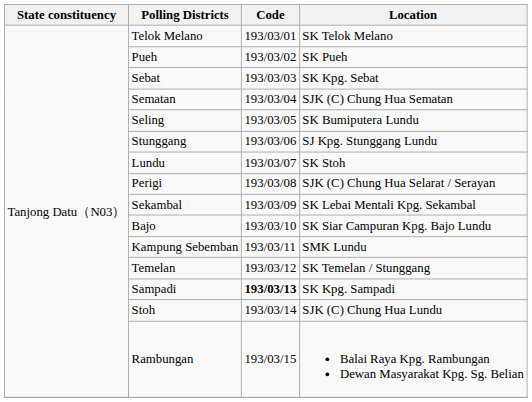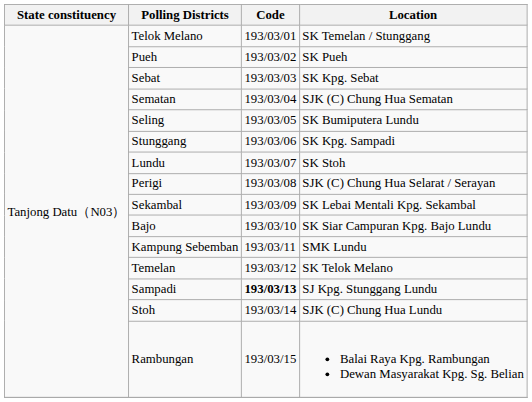Telok Melano | Location: SK Telok Melano -> SK Temelan / Stunggang
Stunggang | Location: SJ Kpg. Stunggang Lundu -> SK Kpg. Sampadi
Temelan | Location: SK Temelan / Stunggang -> SK Telok Melano
Sampadi | Location: SK Kpg. Sampadi -> SJ Kpg. Stunggang Lundu
